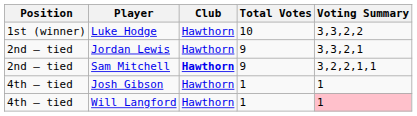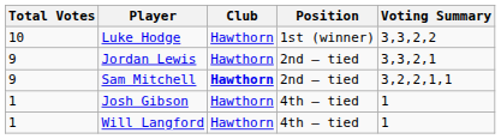columns swapped: Position <-> Total Votes
Will Langford | Voting Summary: pink background -> no background
